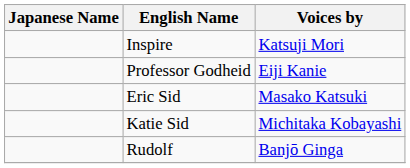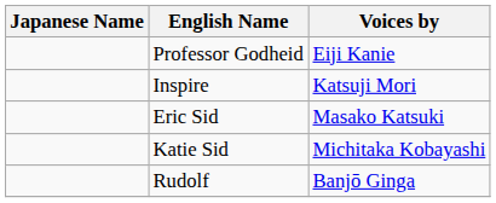rows swapped: Professor Godheid <-> Inspire
